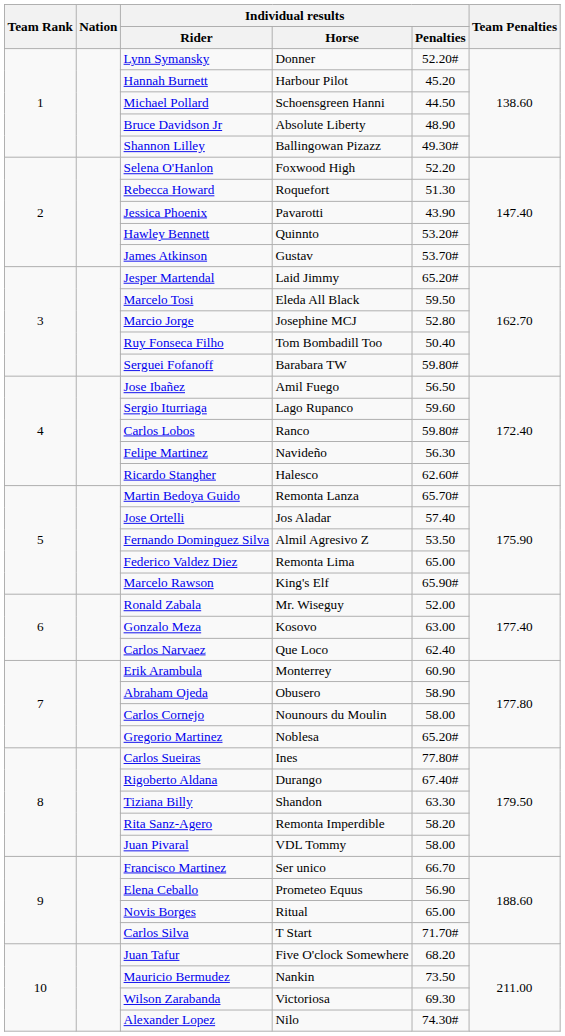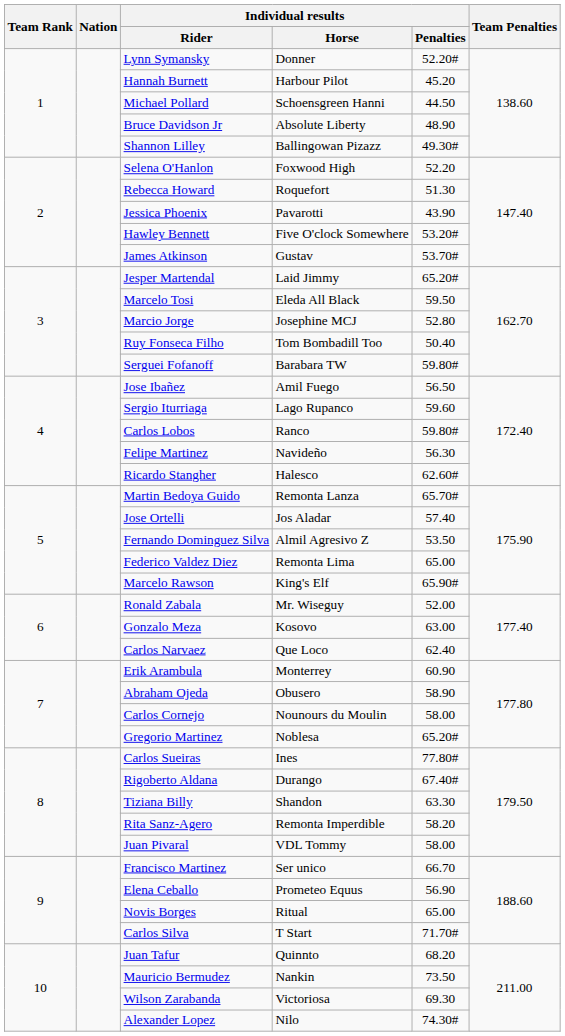Hawley Bennett | Individual results / Horse: Quinnto -> Five O'clock Somewhere
Juan Tafur | Individual results / Horse: Five O'clock Somewhere -> Quinnto
